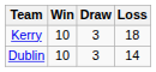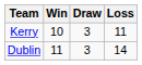Kerry | Loss: 18 -> 11
Dublin | Win: 10 -> 11
